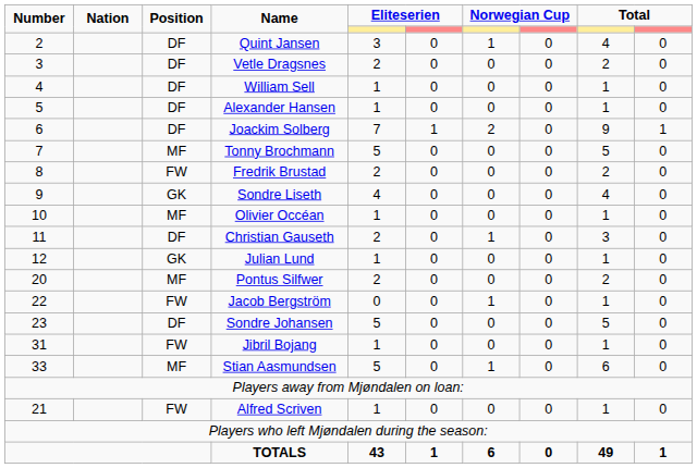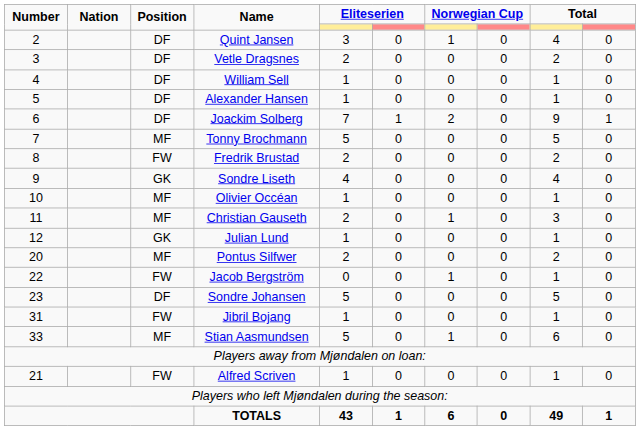Christian Gauseth | Position: DF -> MF
